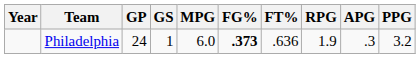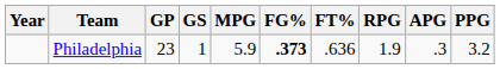Philadelphia | GP: 24 -> 23
Philadelphia | MPG: 6.0 -> 5.9
